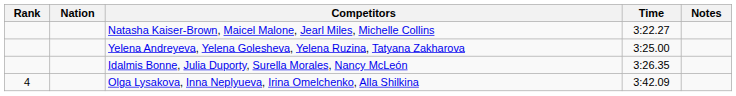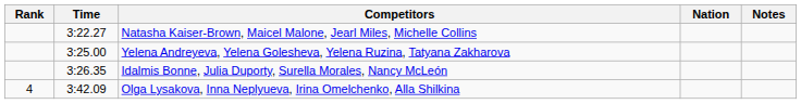columns swapped: Nation <-> Time
